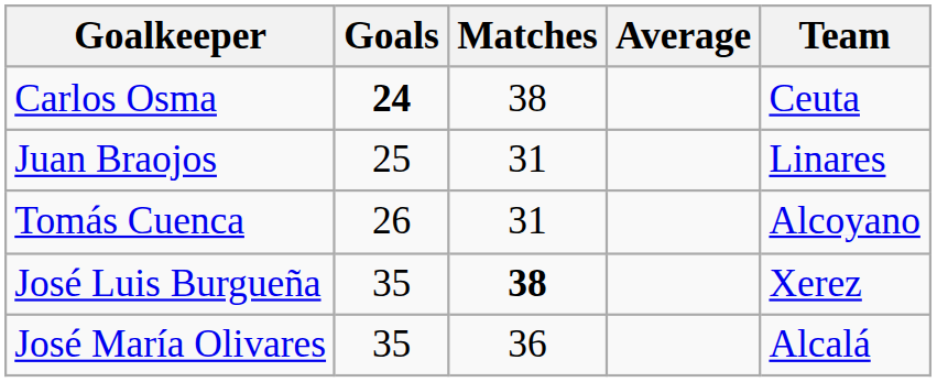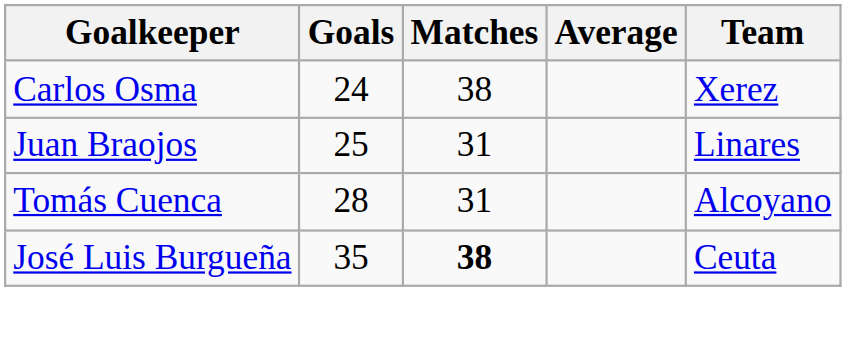Carlos Osma | Goals: bold -> normal
Carlos Osma | Team: Ceuta -> Xerez
Tomás Cuenca | Goals: 26 -> 28
José Luis Burgueña | Team: Xerez -> Ceuta
- row: José María Olivares | 35 | 36 | Alcalá
